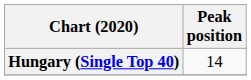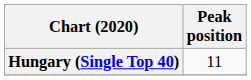Hungary (Single Top 40) | Peak position: 14 -> 11
